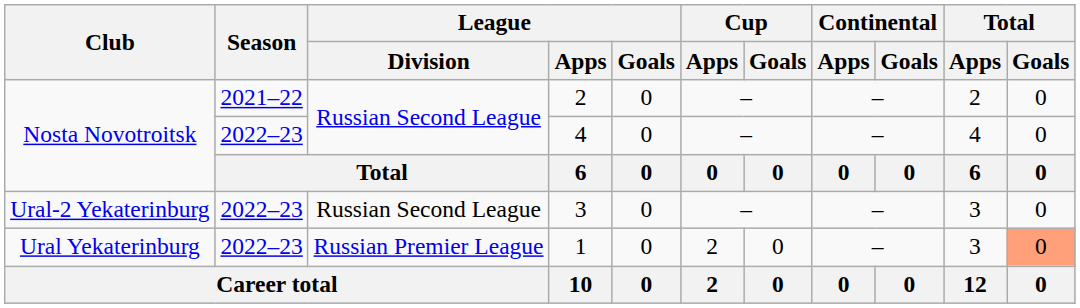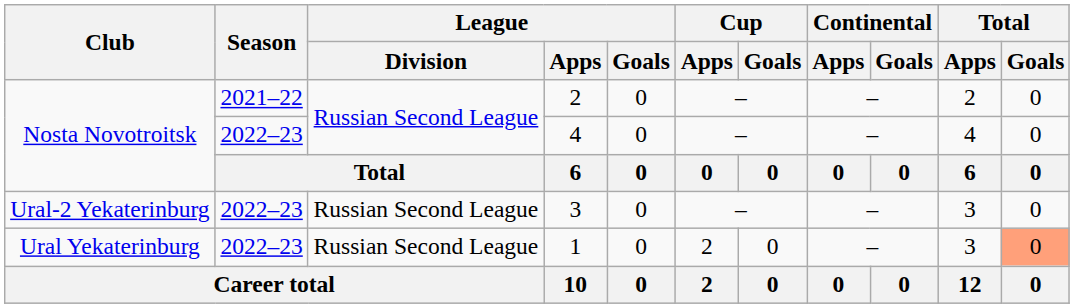1 | League / Division: Russian Premier League -> Russian Second League
